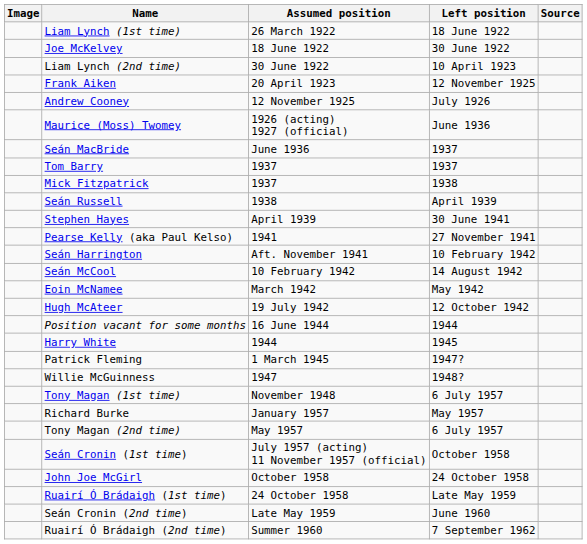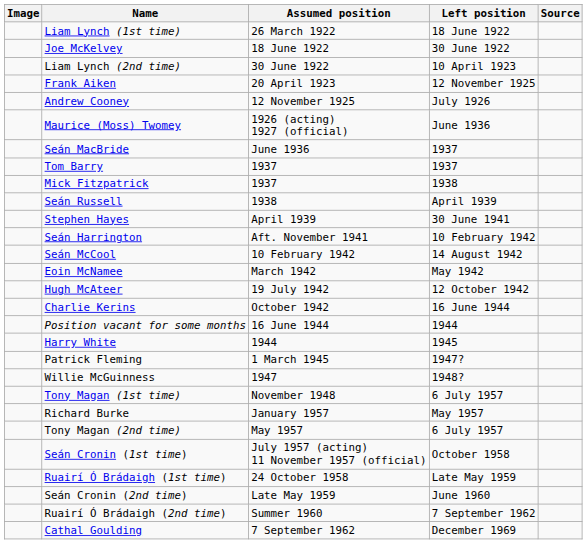- row: Pearse Kelly (aka Paul Kelso) | 1941 | 27 November 1941
+ row: Charlie Kerins | October 1942 | 16 June 1944
- row: John Joe McGirl | October 1958 | 24 October 1958
+ row: Cathal Goulding | 7 September 1962 | December 1969
